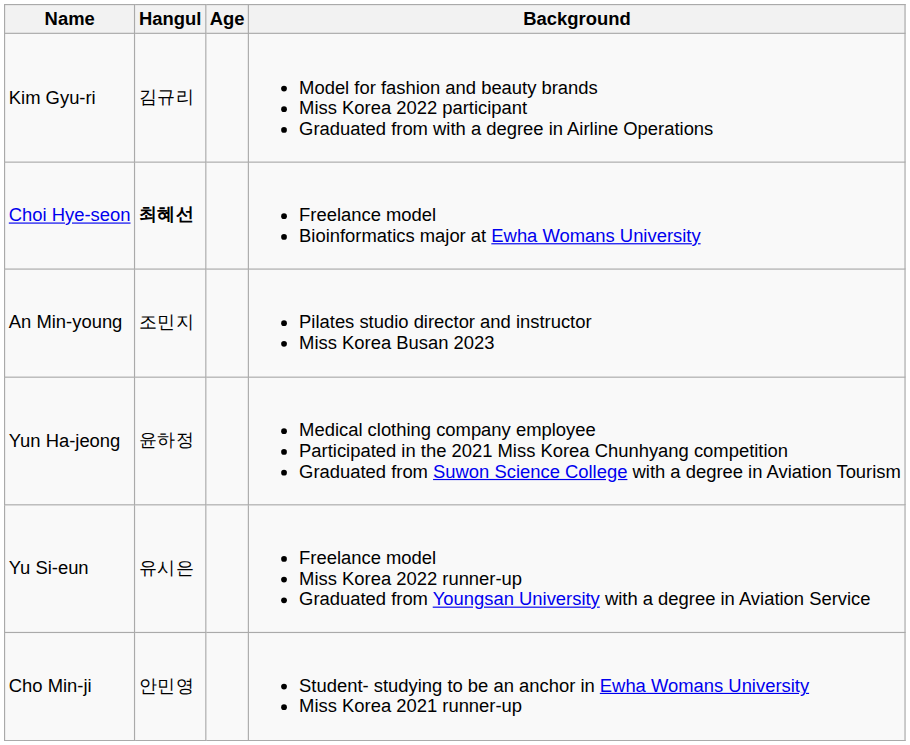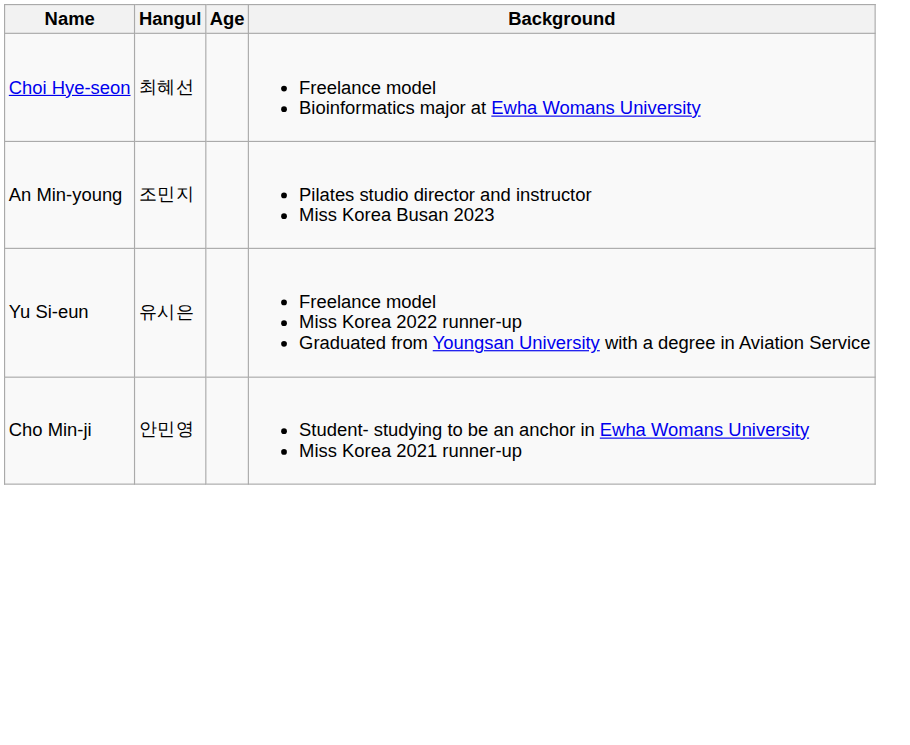- row: Kim Gyu-ri | 김규리 | Model for fashion and beauty brands Miss Korea 2022 participant Graduated from with a degree in Airline Operations
Choi Hye-seon | Hangul: bold -> normal
- row: Yun Ha-jeong | 윤하정 | Medical clothing company employee Participated in the 2021 Miss Korea Chunhyang competition Graduated from Suwon Science College with a degree in Aviation Tourism
